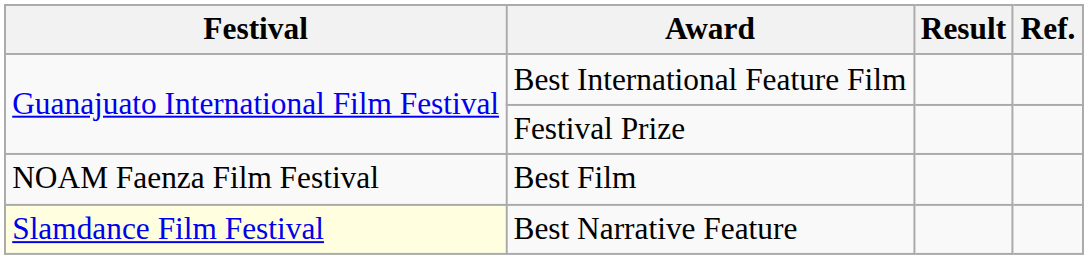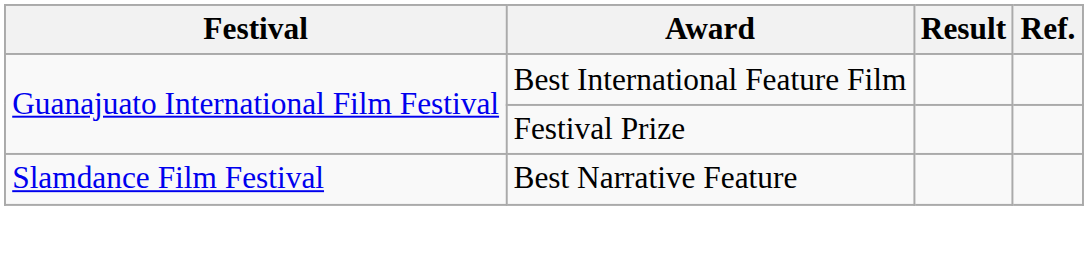- row: NOAM Faenza Film Festival | Best Film
Best Narrative Feature | Festival: lightyellow background -> no background
